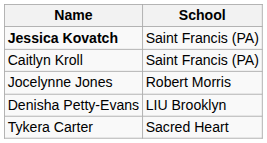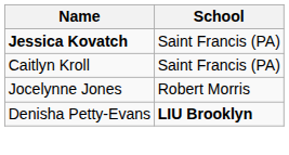Denisha Petty-Evans | School: normal -> bold
- row: Tykera Carter | Sacred Heart
